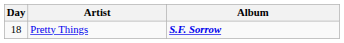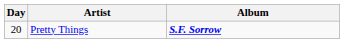Pretty Things | Day: 18 -> 20
